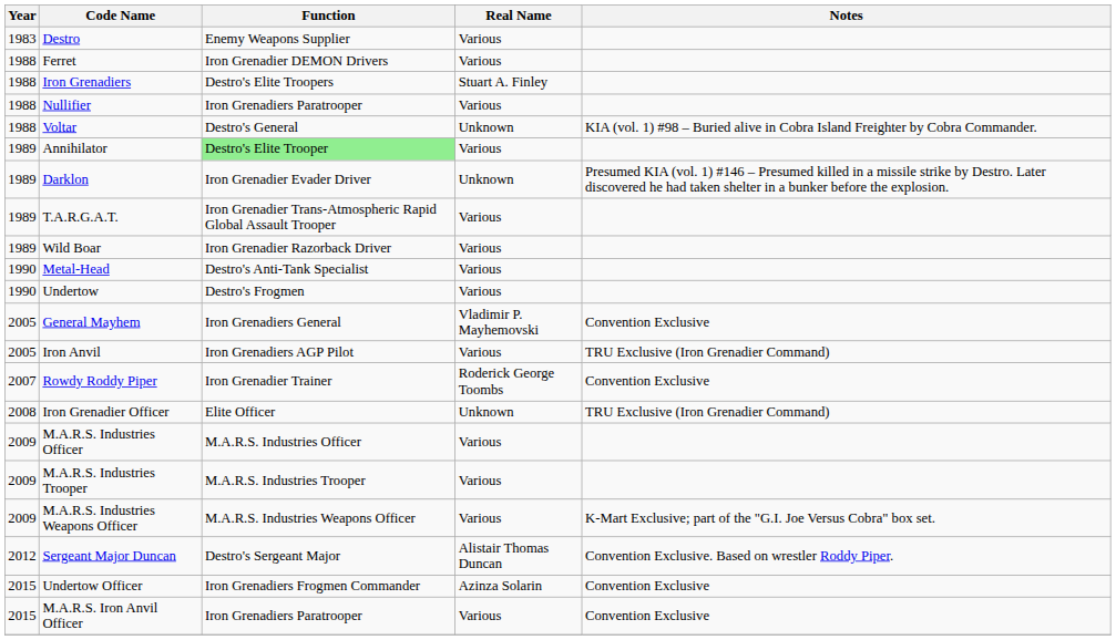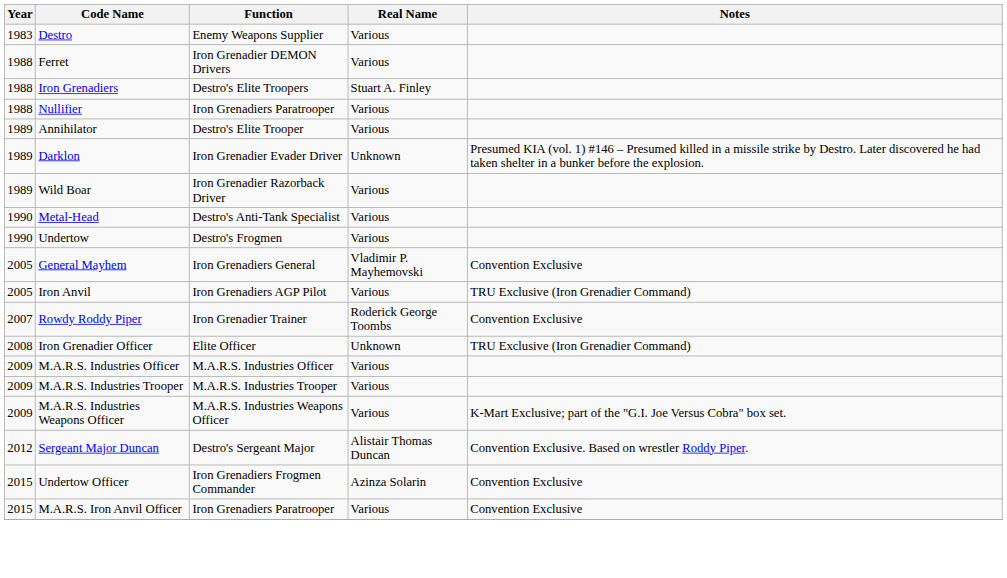- row: 1988 | Voltar | Destro's General | Unknown | KIA (vol. 1) #98 – Buried alive in Cobra Island Freighter by Cobra Commander.
Annihilator | Function: lightgreen background -> no background
- row: 1989 | T.A.R.G.A.T. | Iron Grenadier Trans-Atmospheric Rapid Global Assault Trooper | Various
